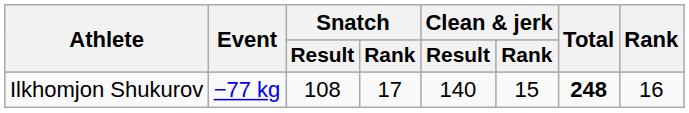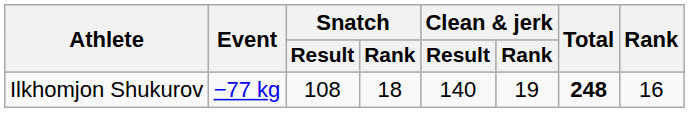Ilkhomjon Shukurov | Snatch / Rank: 17 -> 18
Ilkhomjon Shukurov | Clean & jerk / Rank: 15 -> 19
